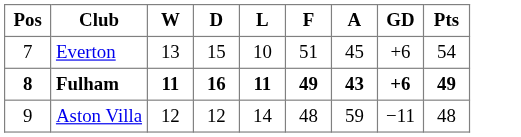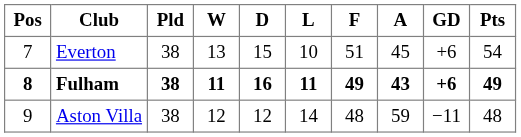+ column: Pld | 38 | 38 | 38
